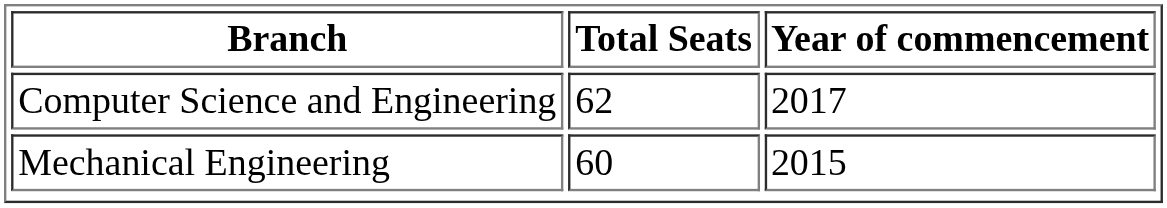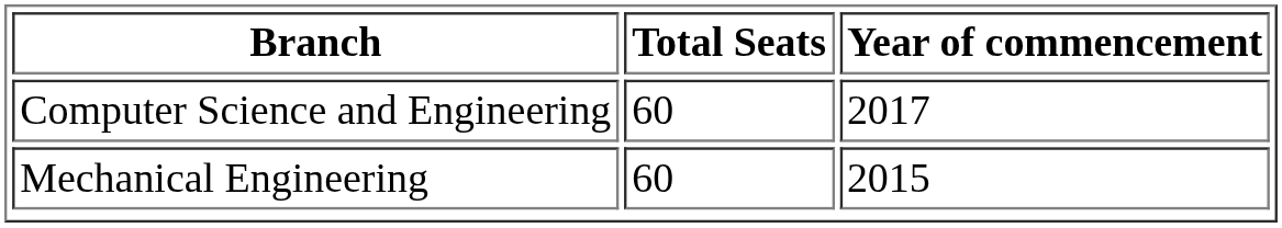Computer Science and Engineering | Total Seats: 62 -> 60
